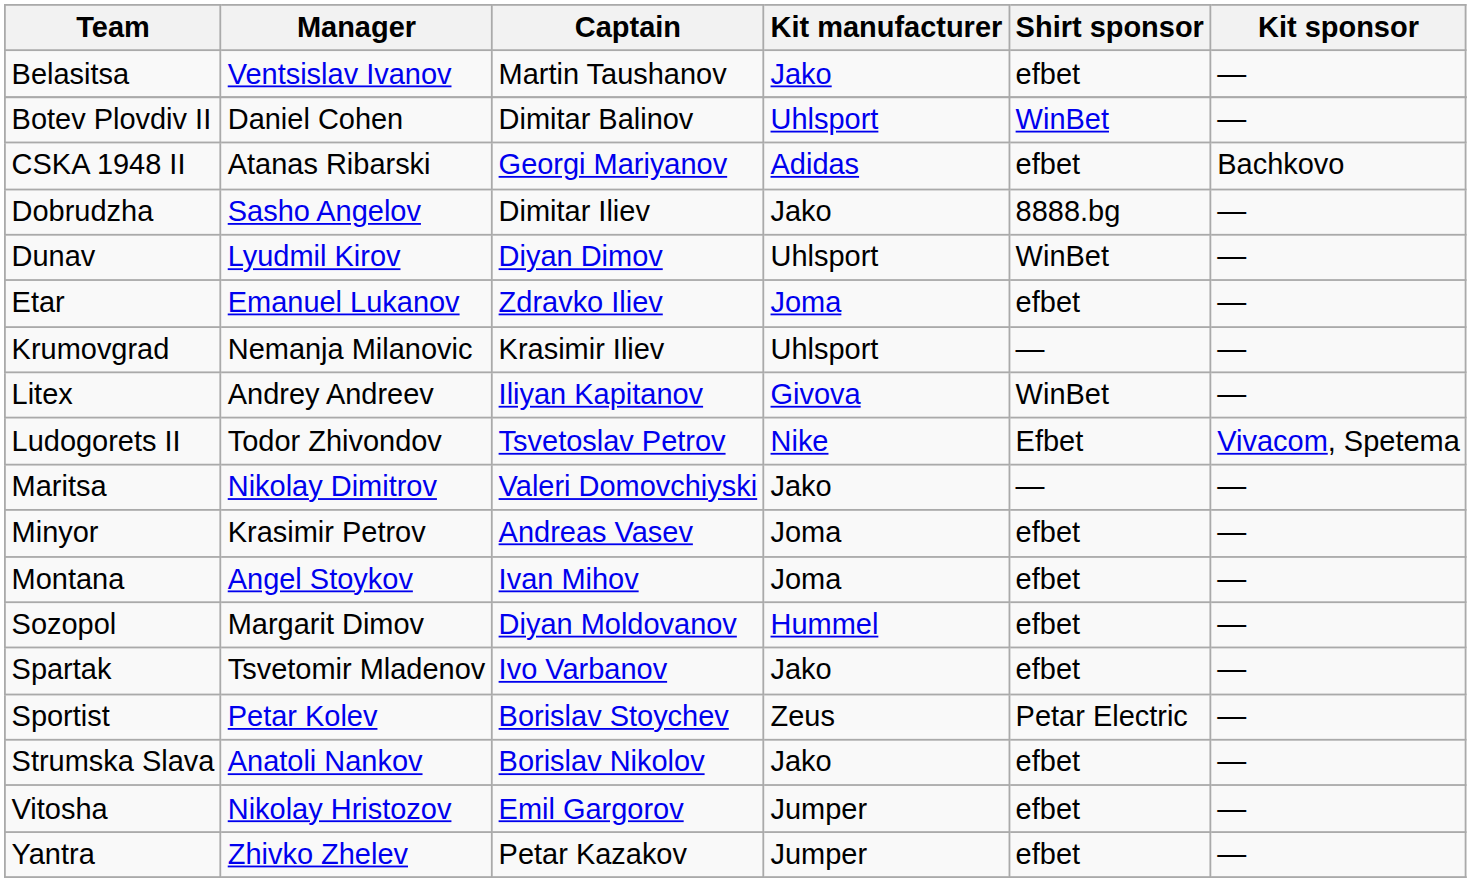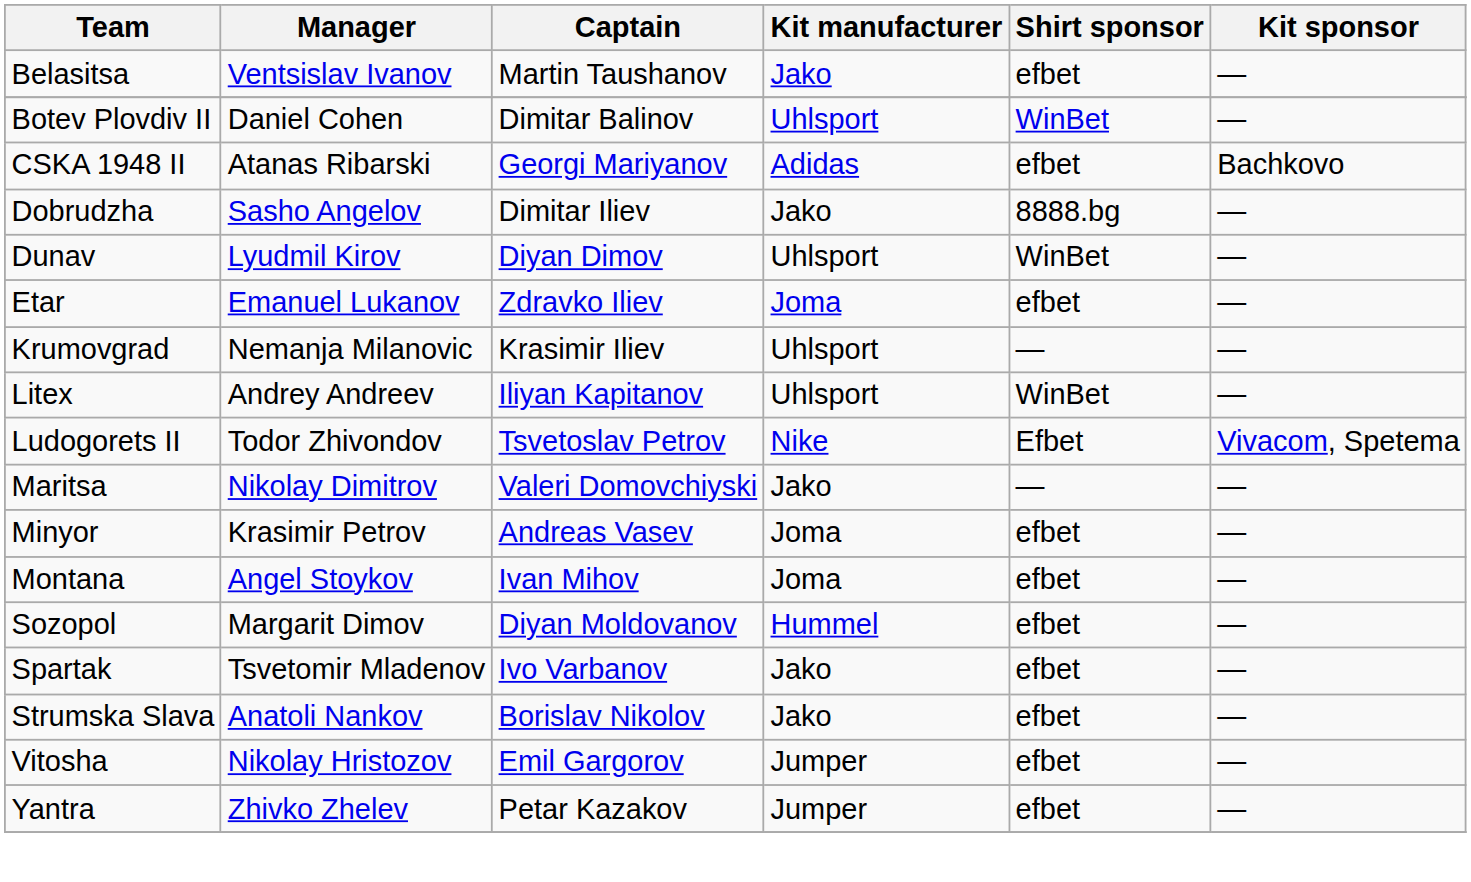Litex | Kit manufacturer: Givova -> Uhlsport
- row: Sportist | Petar Kolev | Borislav Stoychev | Zeus | Petar Electric | —
